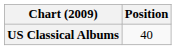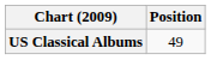US Classical Albums | Position: 40 -> 49
